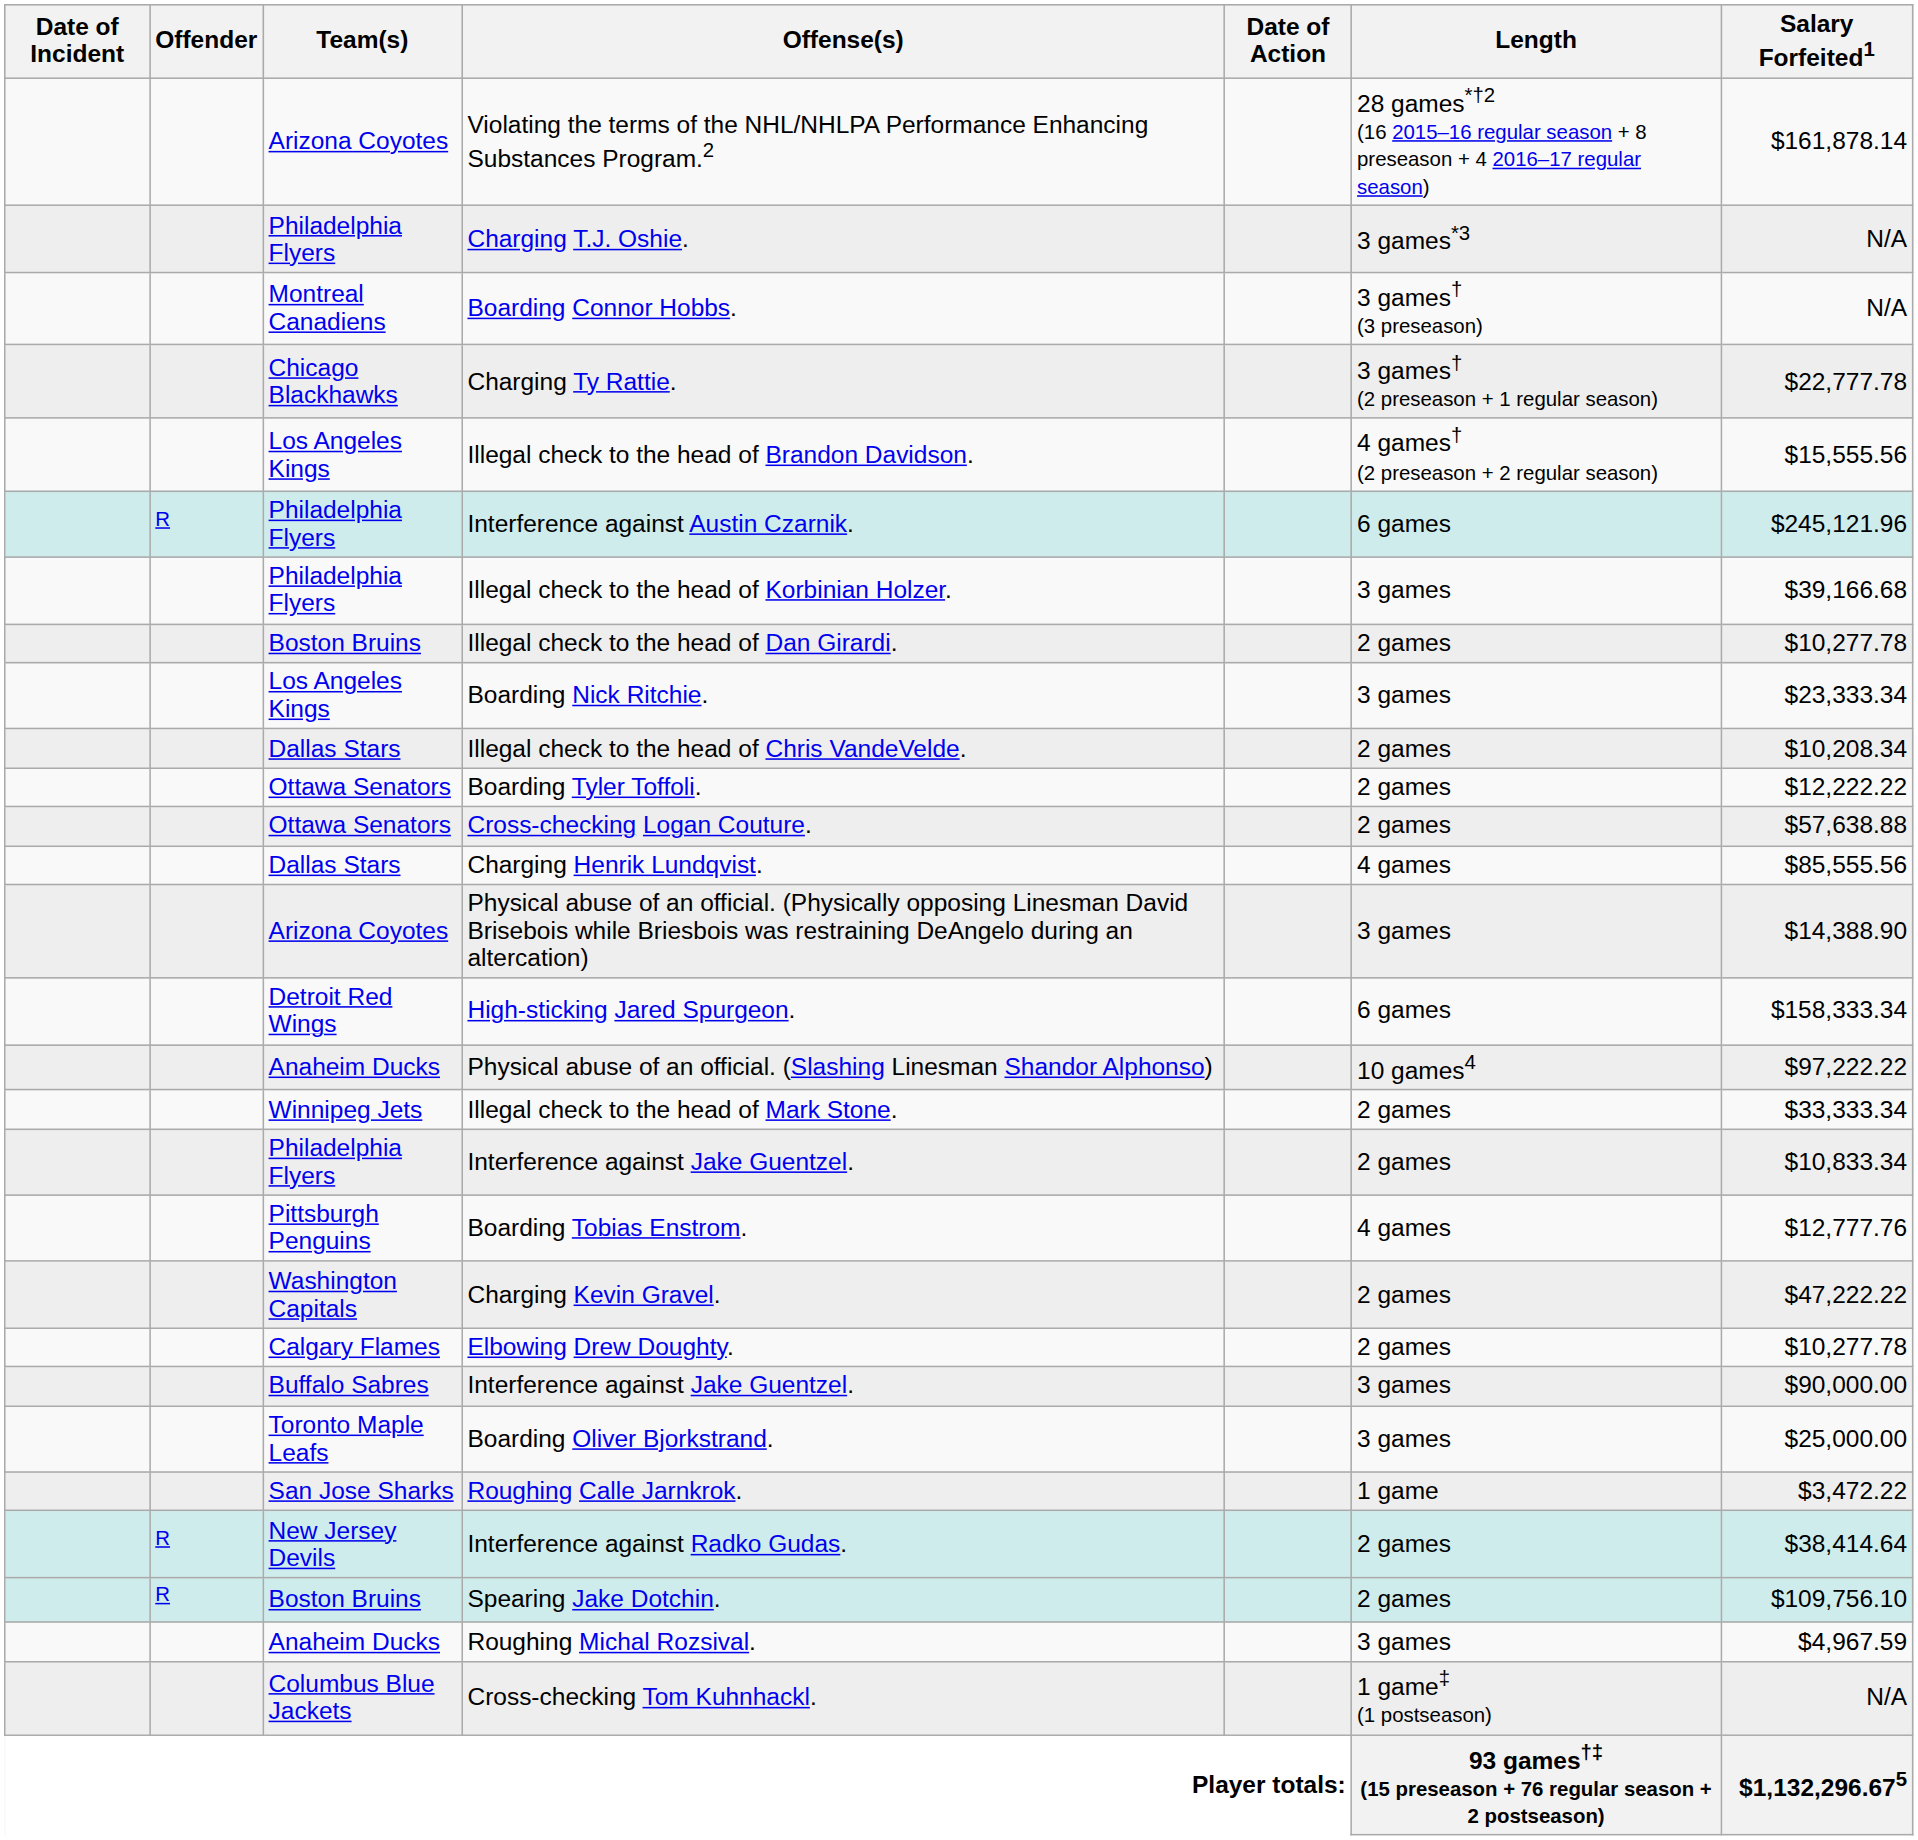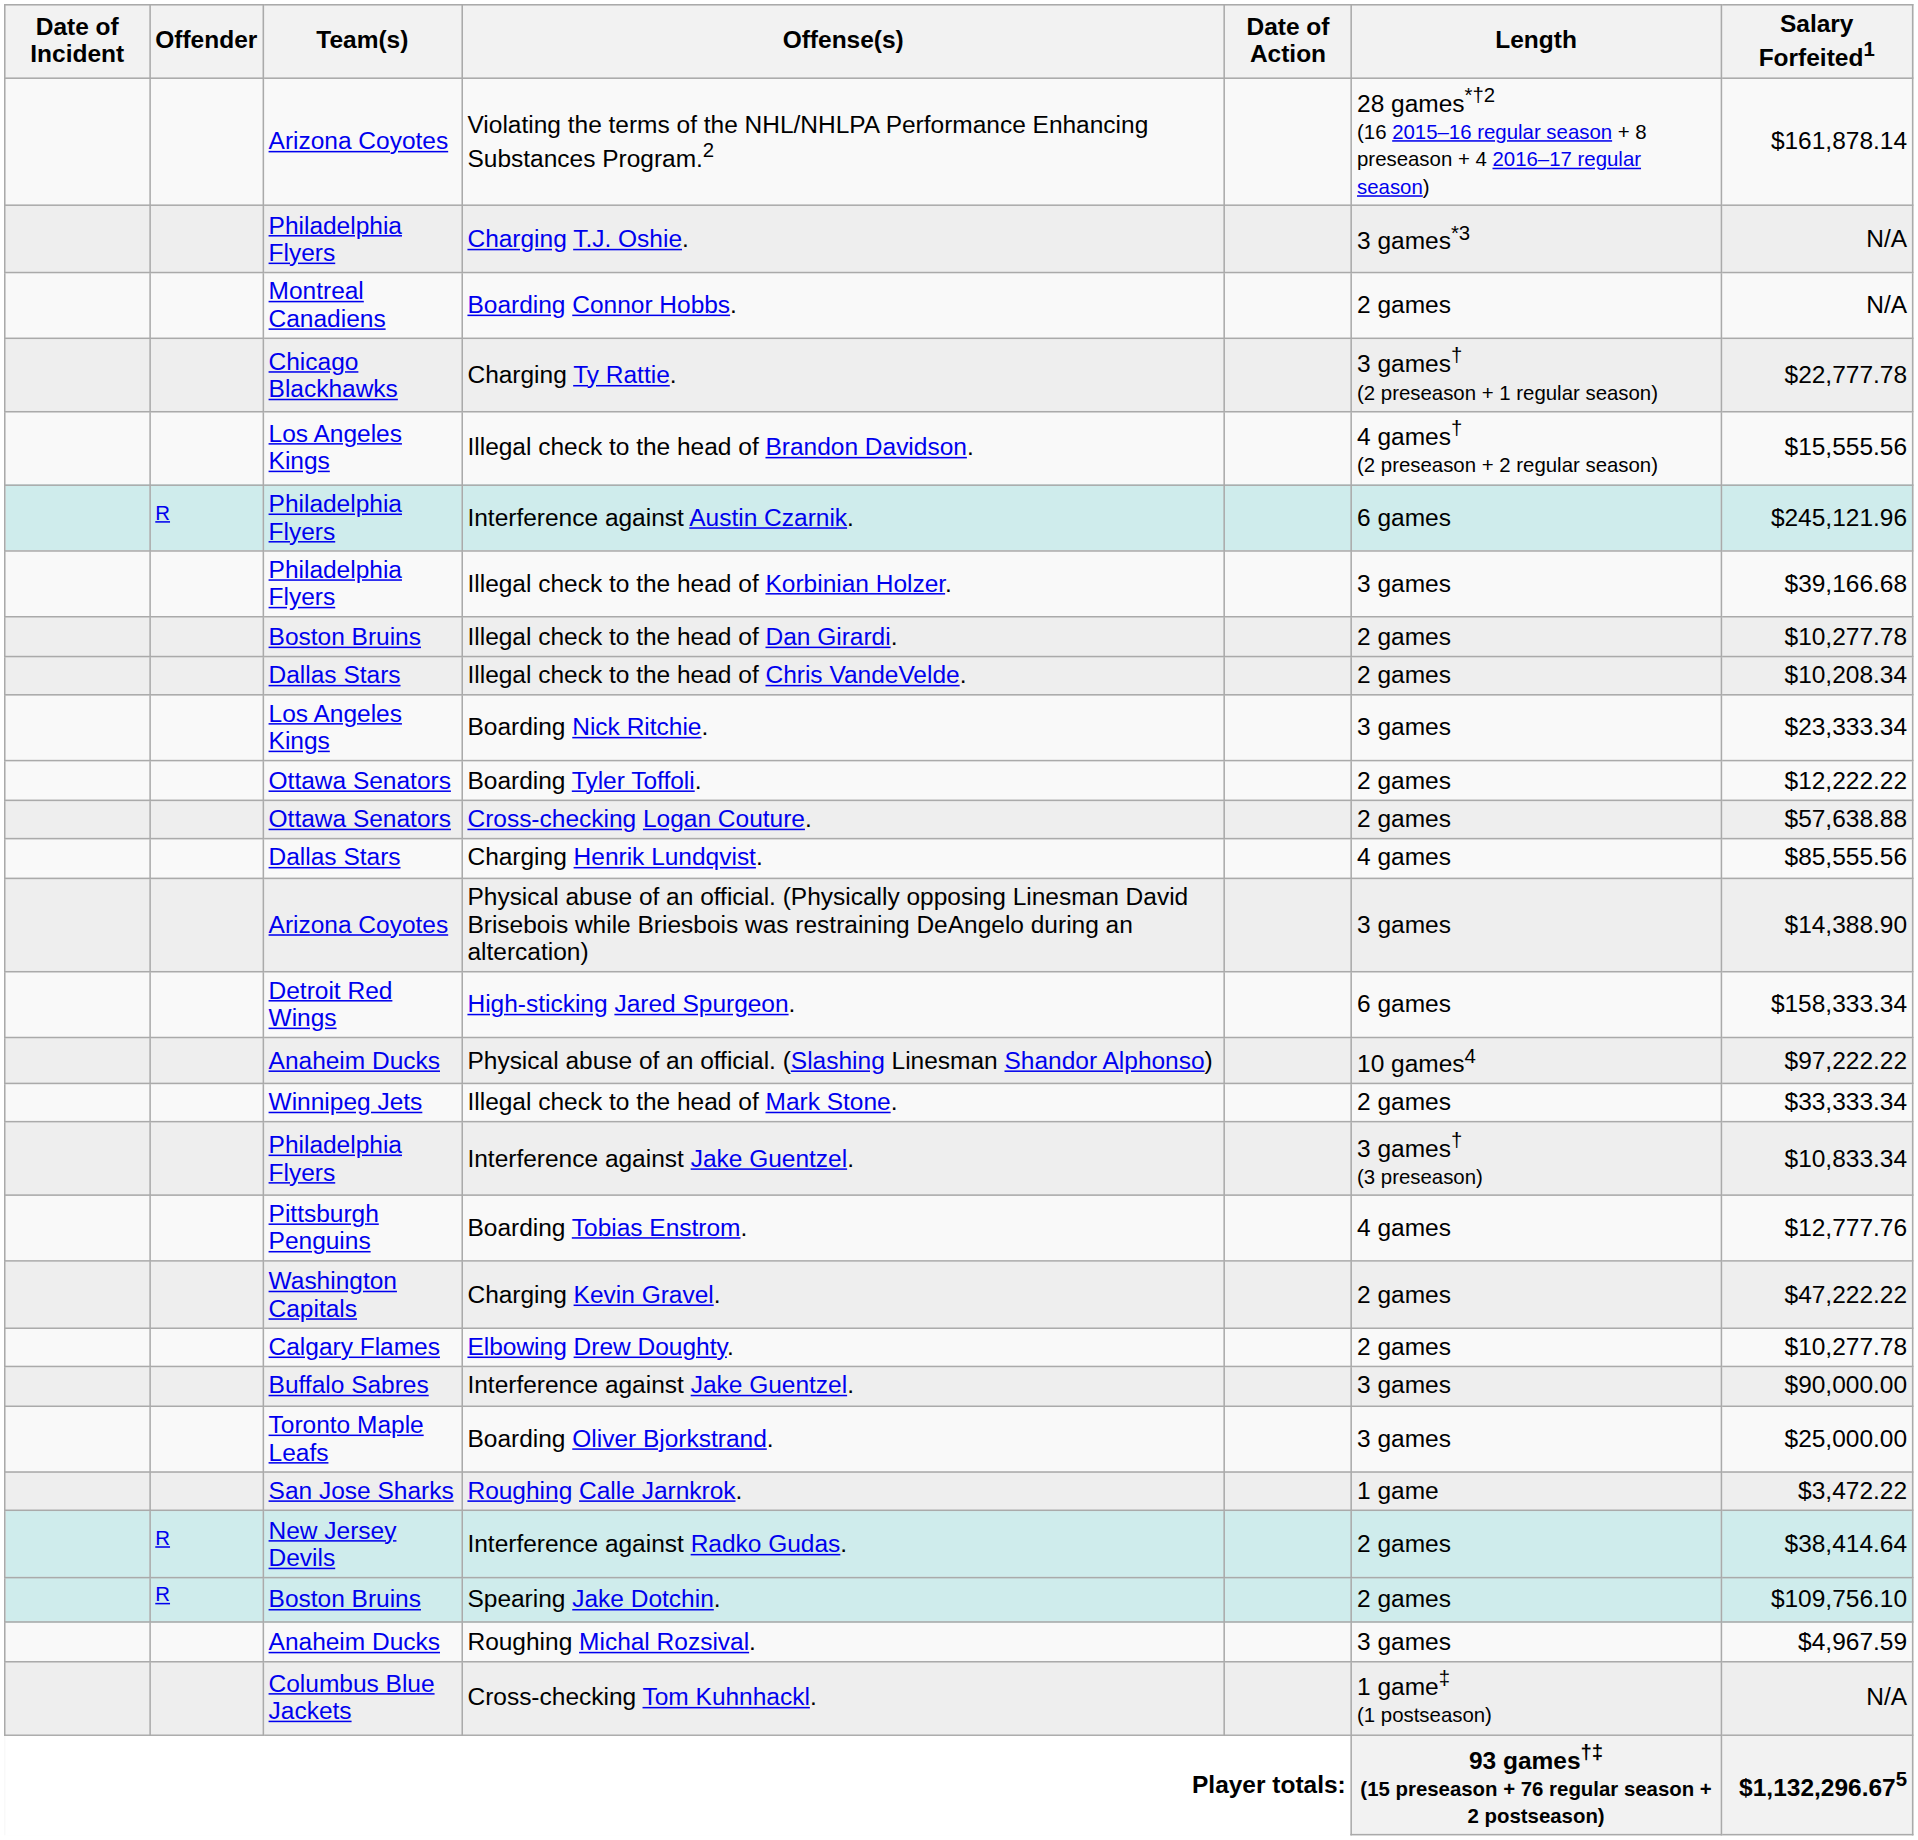Boarding Connor Hobbs. | Length: 3 games† (3 preseason) -> 2 games
rows swapped: Boarding Nick Ritchie. <-> Illegal check to the head of Chris VandeVelde.
Philadelphia Flyers / Interference against Jake Guentzel. | Length: 2 games -> 3 games† (3 preseason)
